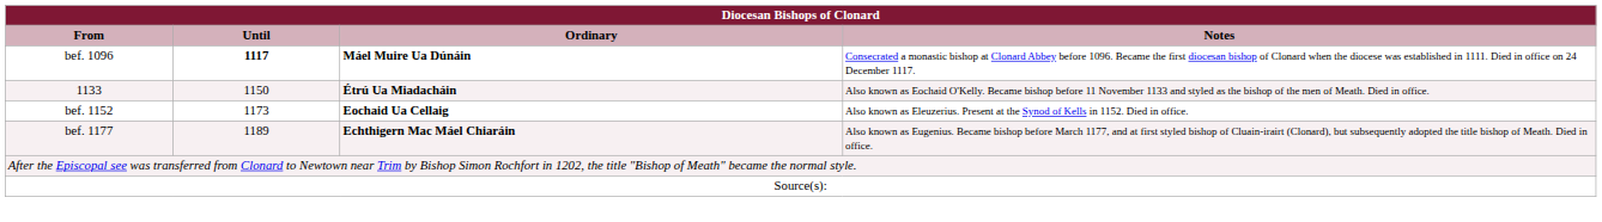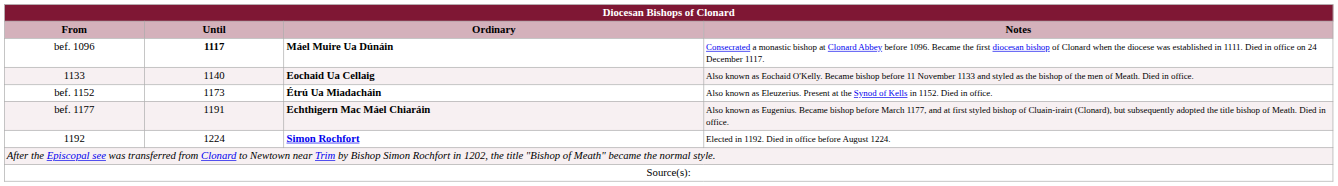1133 | Until: 1150 -> 1140
1133 | Ordinary: Étrú Ua Miadacháin -> Eochaid Ua Cellaig
bef. 1152 | Ordinary: Eochaid Ua Cellaig -> Étrú Ua Miadacháin
bef. 1177 | Until: 1189 -> 1191
+ row: 1192 | 1224 | Simon Rochfort | Elected in 1192. Died in office before August 1224.
